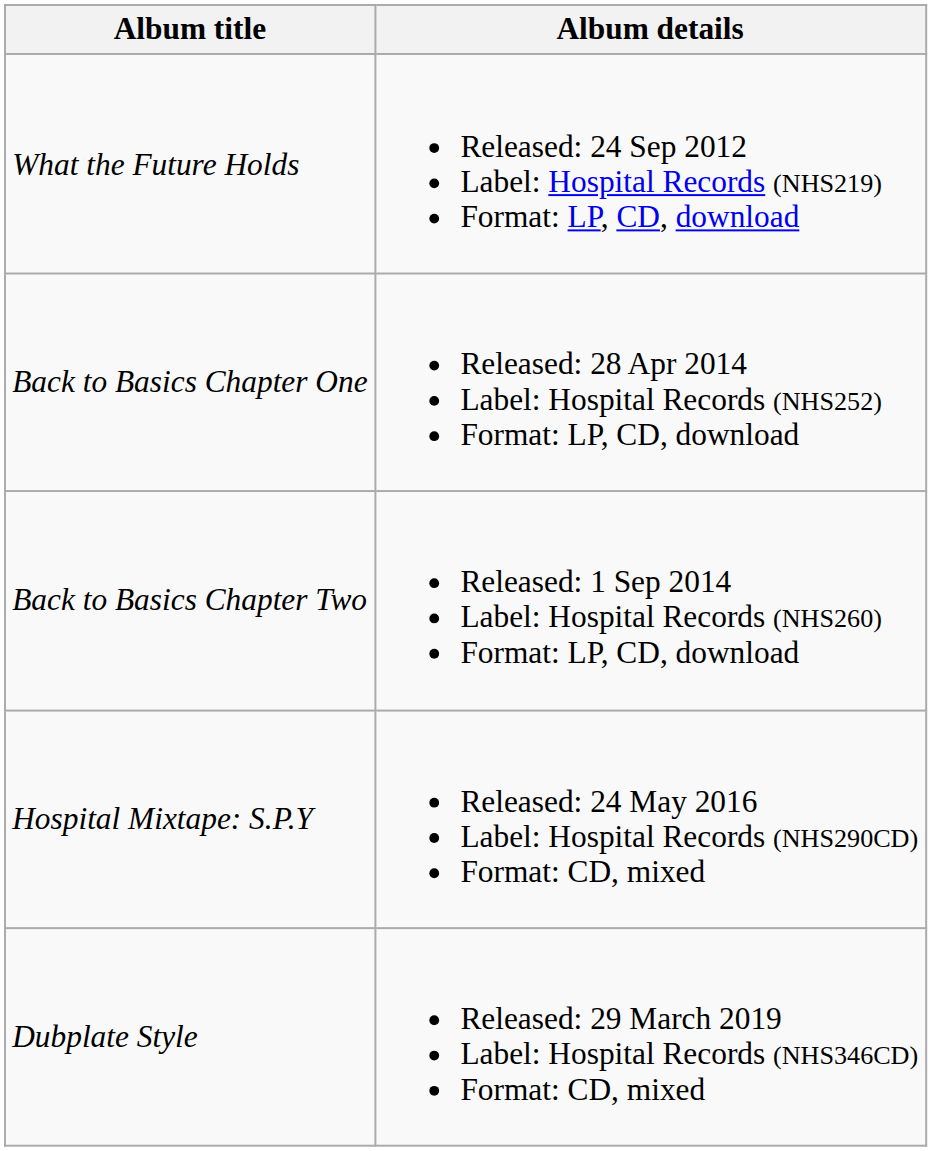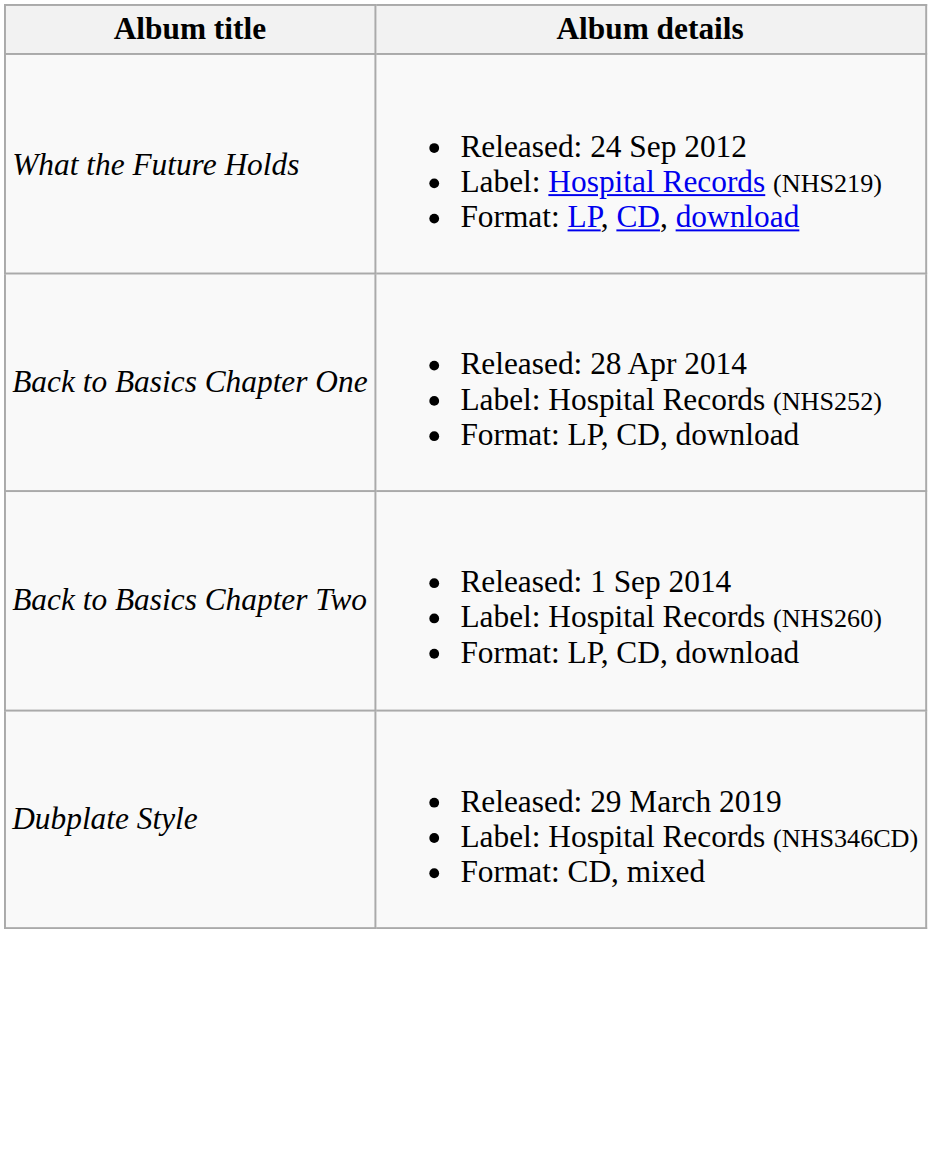- row: Hospital Mixtape: S.P.Y | Released: 24 May 2016 Label: Hospital Records (NHS290CD) Format: CD, mixed
